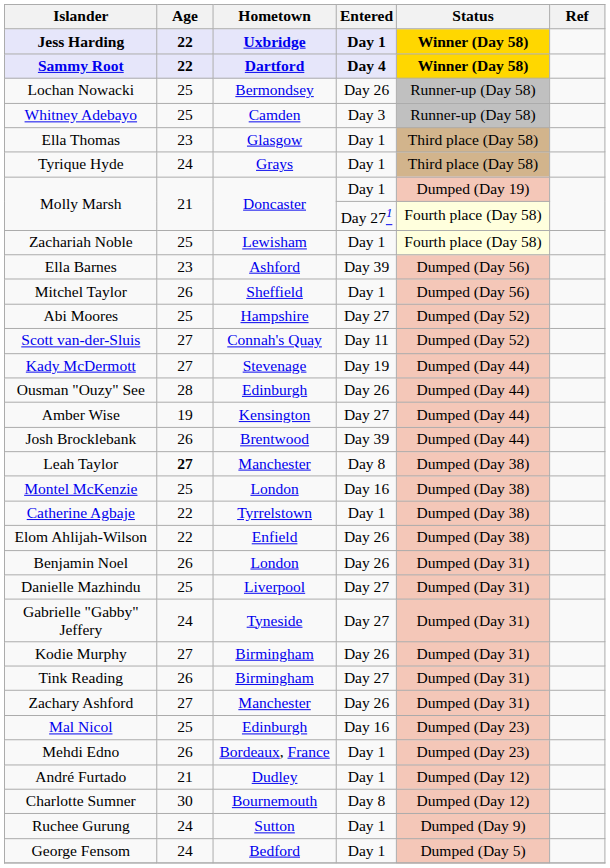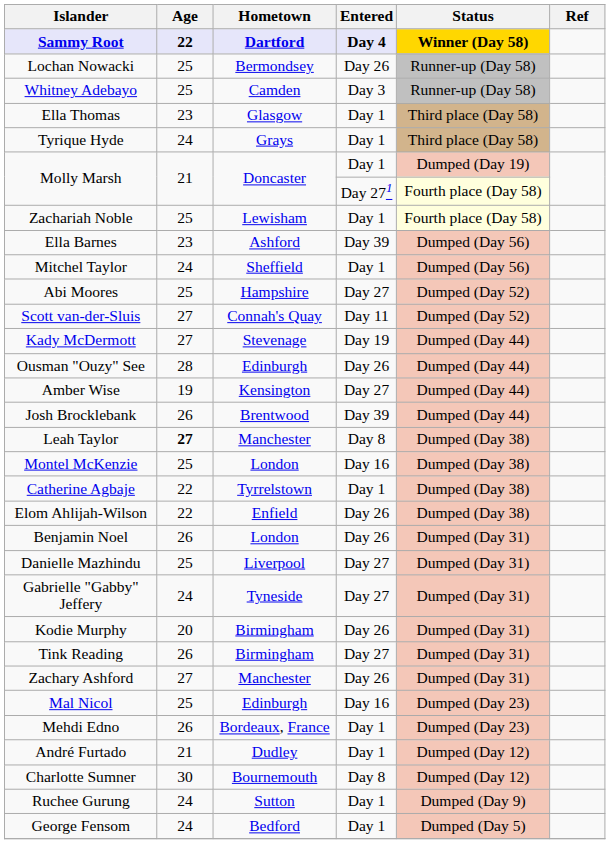- row: Jess Harding | 22 | Uxbridge | Day 1 | Winner (Day 58)
Mitchel Taylor | Age: 26 -> 24
Kodie Murphy | Age: 27 -> 20
